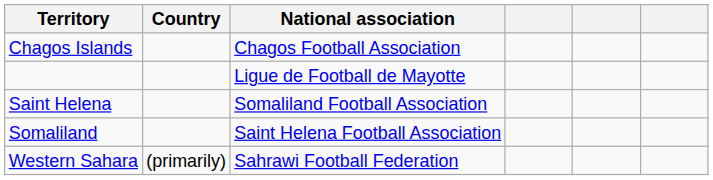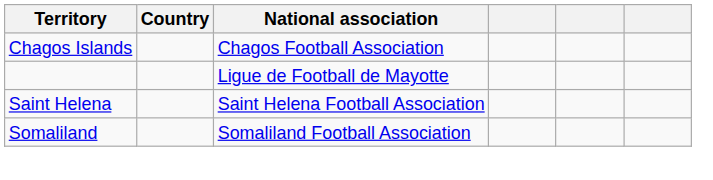Saint Helena | National association: Somaliland Football Association -> Saint Helena Football Association
Somaliland | National association: Saint Helena Football Association -> Somaliland Football Association
- row: Western Sahara | (primarily) | Sahrawi Football Federation
